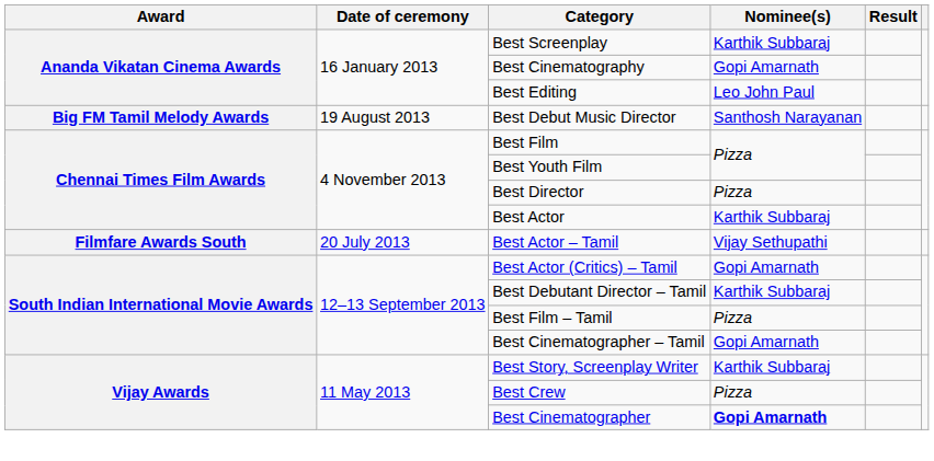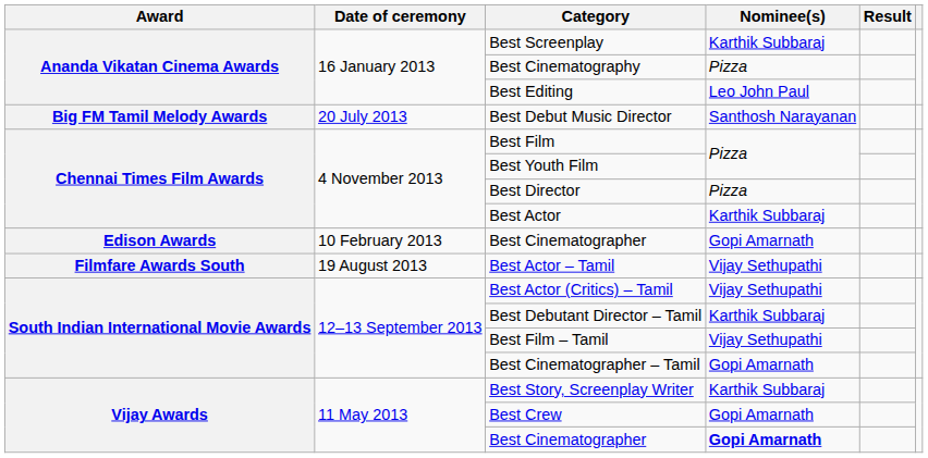Best Cinematography | Nominee(s): Gopi Amarnath -> Pizza
Best Debut Music Director | Date of ceremony: 19 August 2013 -> 20 July 2013
+ row: Edison Awards | 10 February 2013 | Best Cinematographer | Gopi Amarnath
Best Actor – Tamil | Date of ceremony: 20 July 2013 -> 19 August 2013
Best Actor (Critics) – Tamil | Nominee(s): Gopi Amarnath -> Vijay Sethupathi
Best Film – Tamil | Nominee(s): Pizza -> Vijay Sethupathi
Best Crew | Nominee(s): Pizza -> Gopi Amarnath
